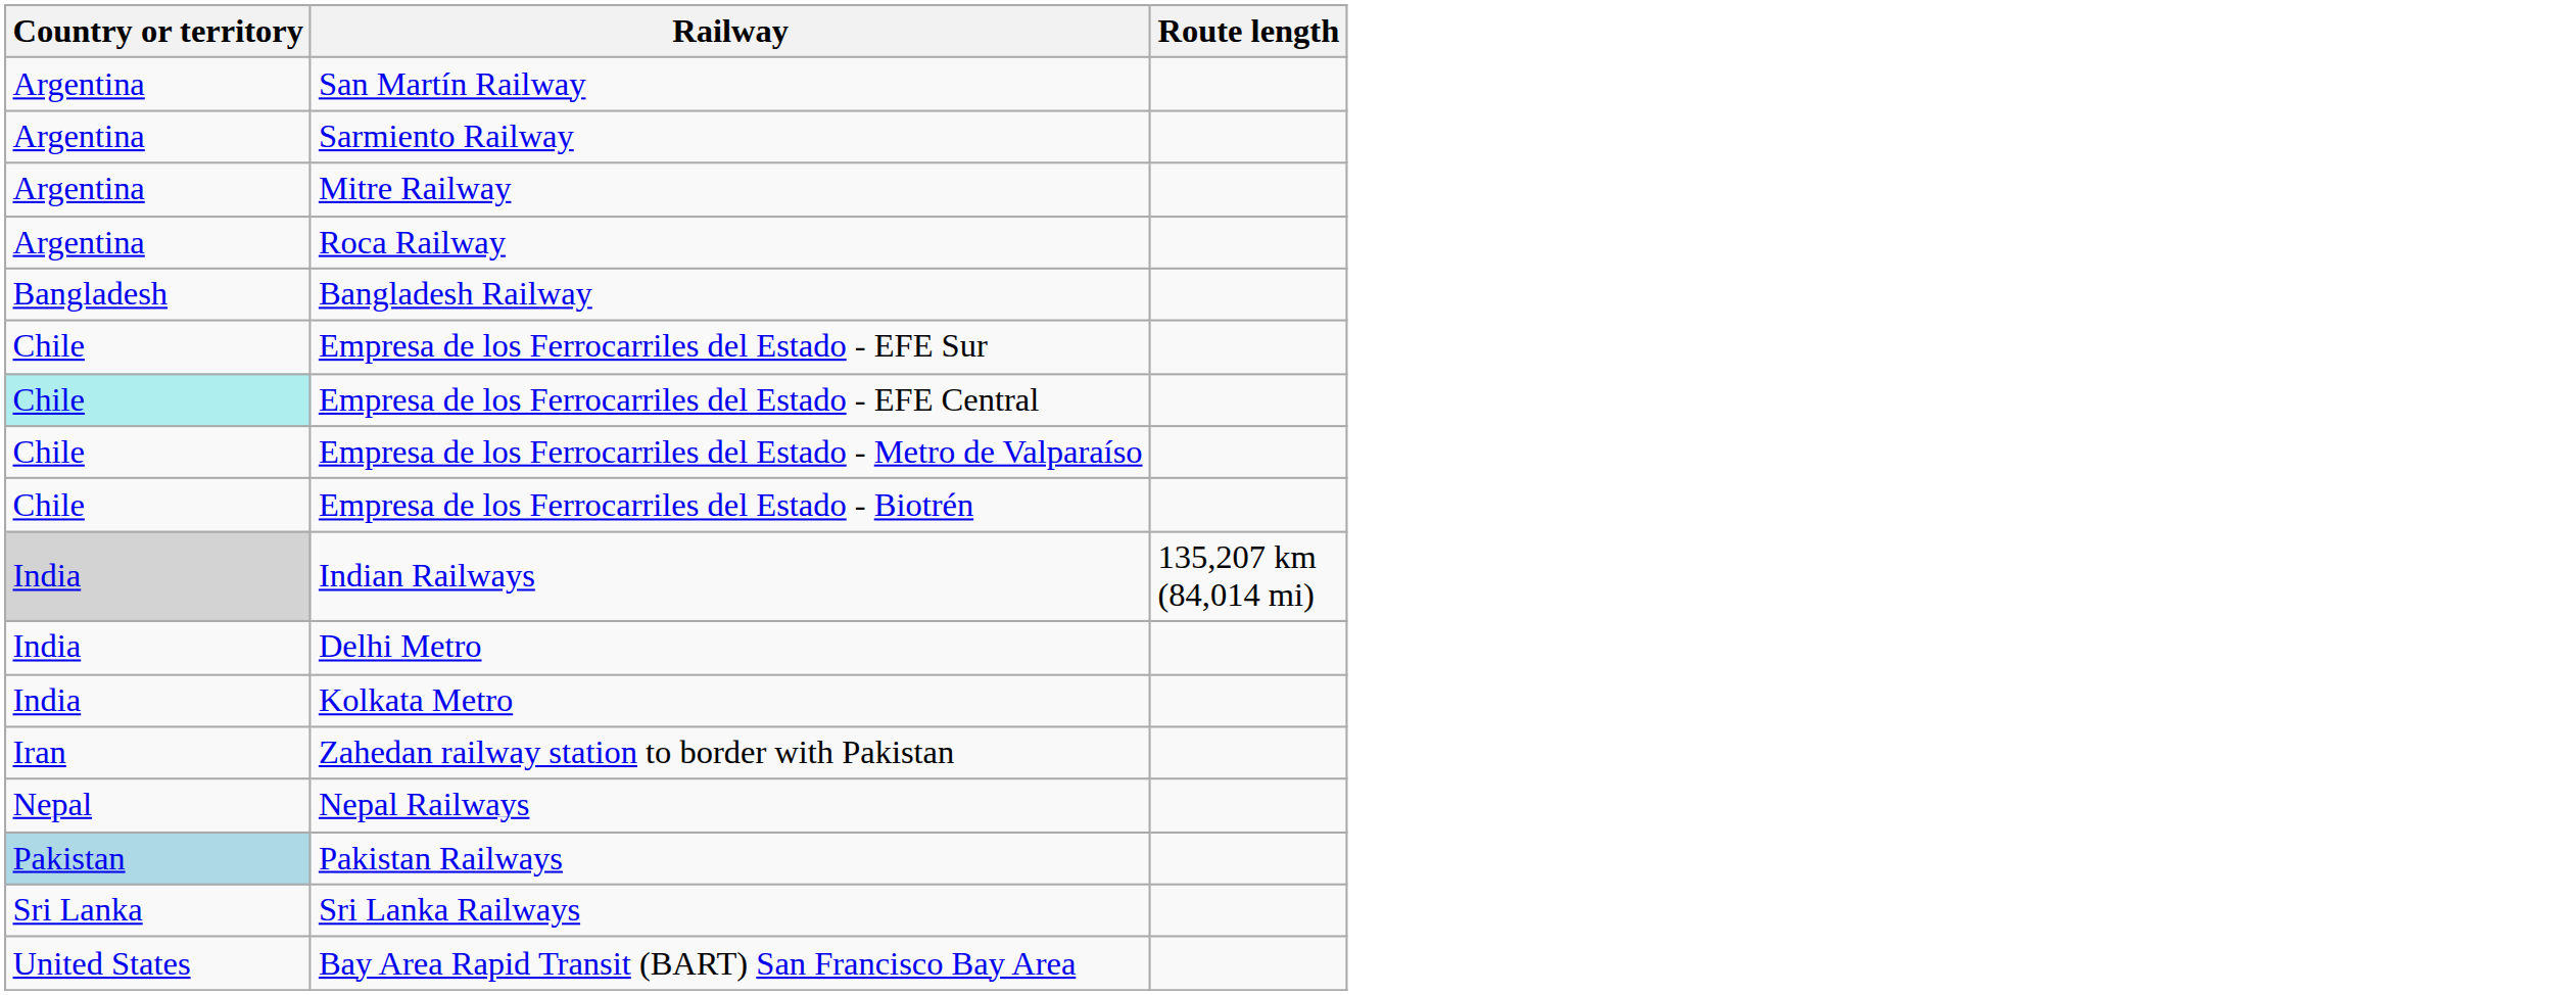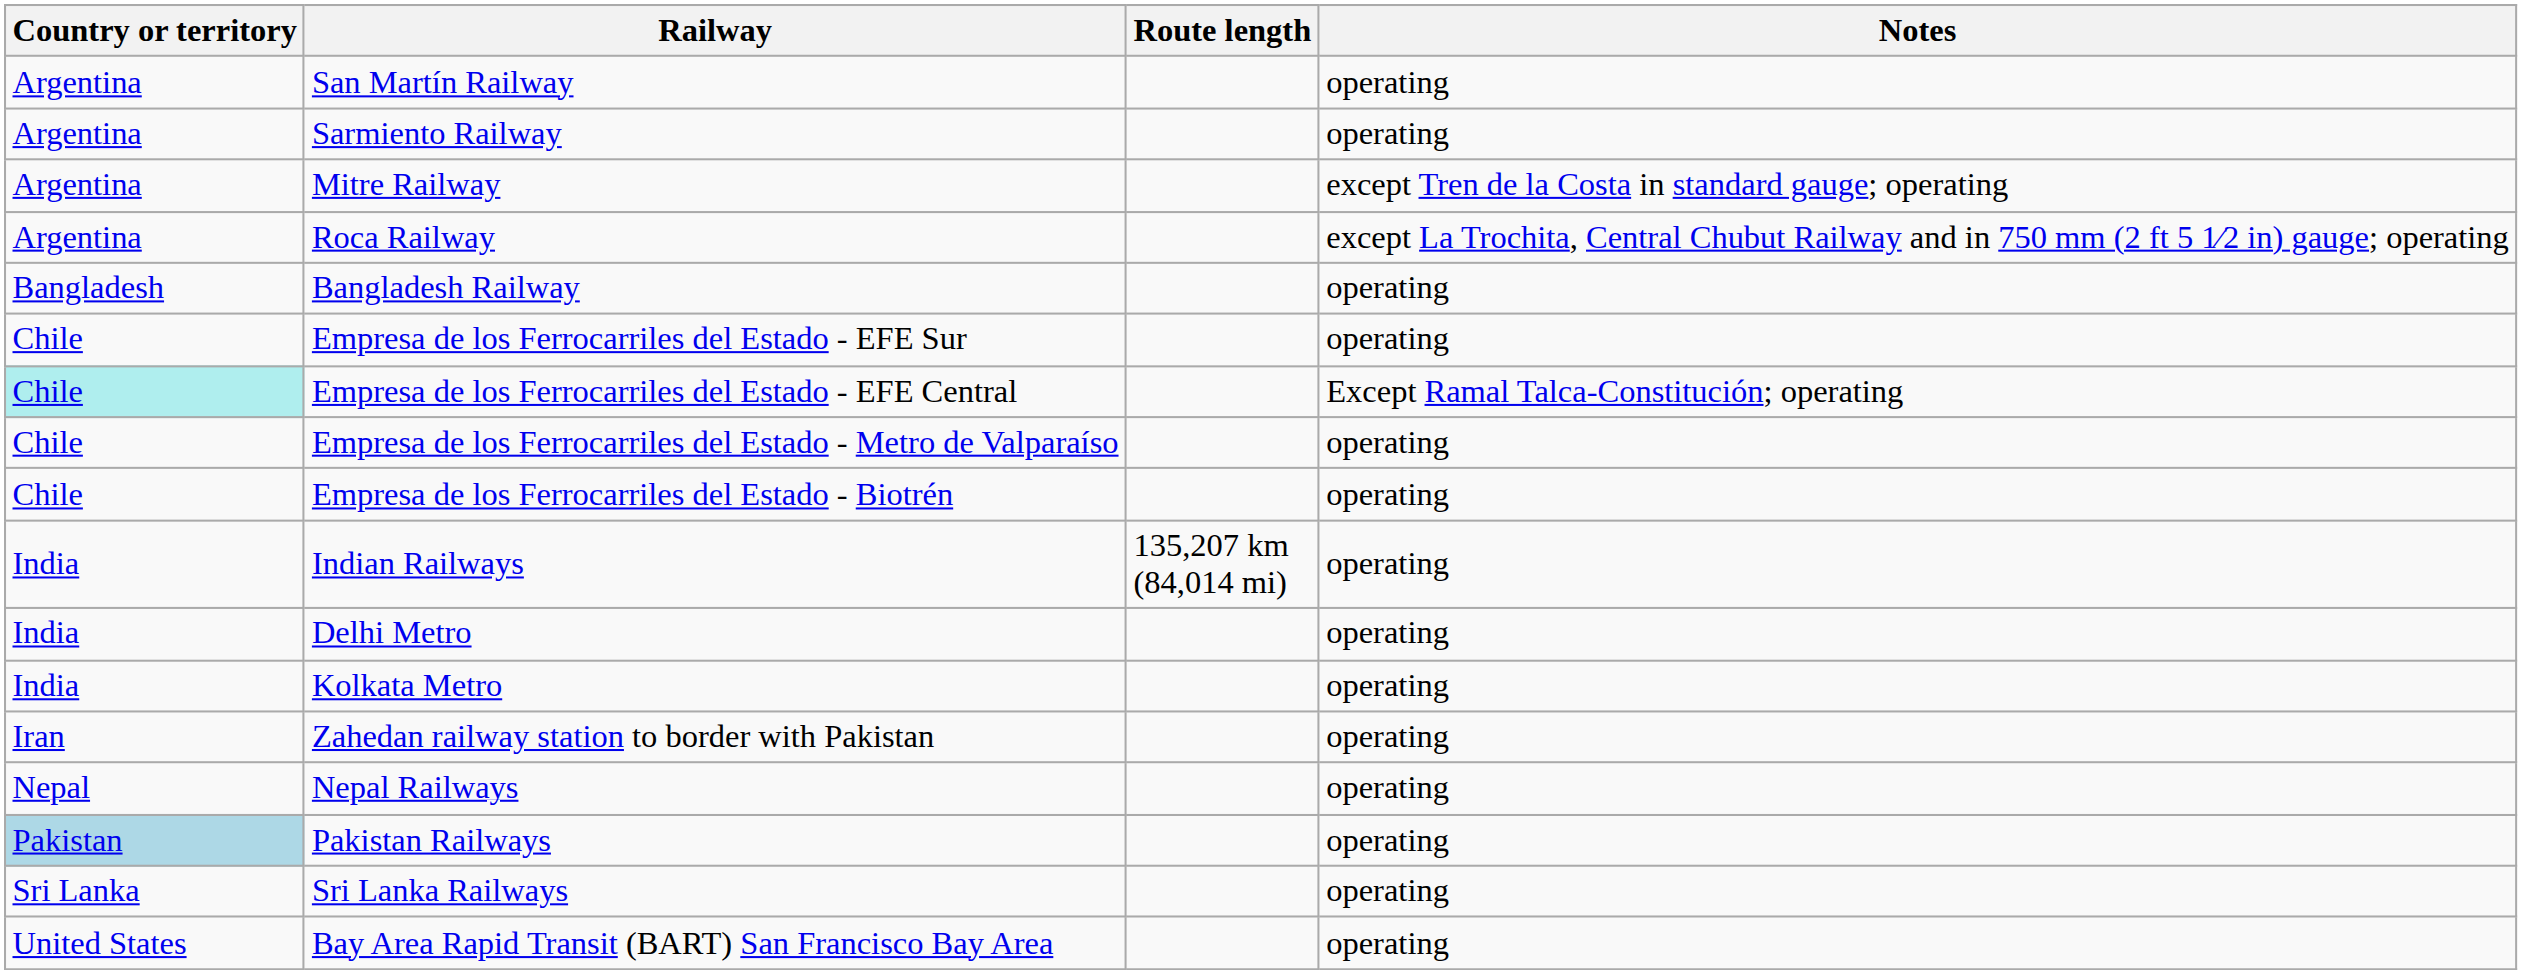+ column: Notes | operating | operating | except Tren de la Costa in standard gauge; operating | except La Trochita, Central Chubut Railway and in 750 mm (2 ft 5 1⁄2 in) gauge; operating | operating | operating | Except Ramal Talca-Constitución; operating | operating | operating | operating | operating | operating | operating | operating | operating | operating | operating
Indian Railways | Country or territory: lightgrey background -> no background
